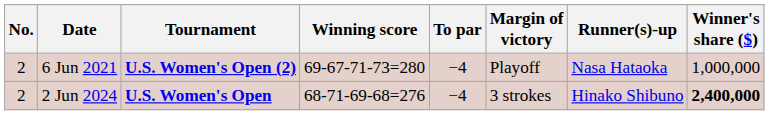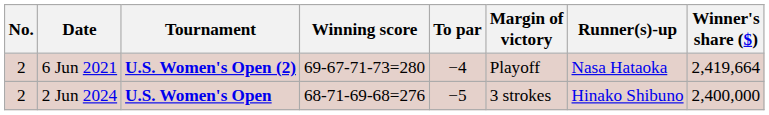6 Jun 2021 | Winner's share ($): 1,000,000 -> 2,419,664
2 Jun 2024 | To par: −4 -> −5
2 Jun 2024 | Winner's share ($): bold -> normal
